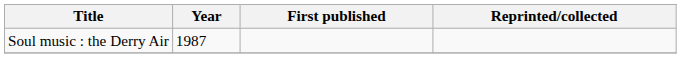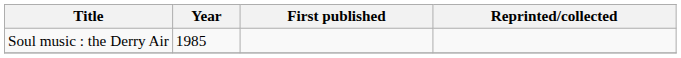Soul music : the Derry Air | Year: 1987 -> 1985
